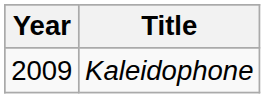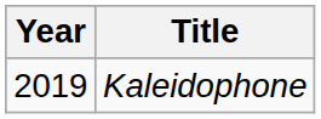Kaleidophone | Year: 2009 -> 2019
